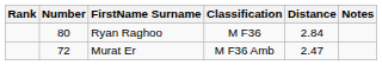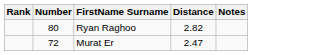- column: Classification | M F36 | M F36 Amb
Ryan Raghoo | Distance: 2.84 -> 2.82
